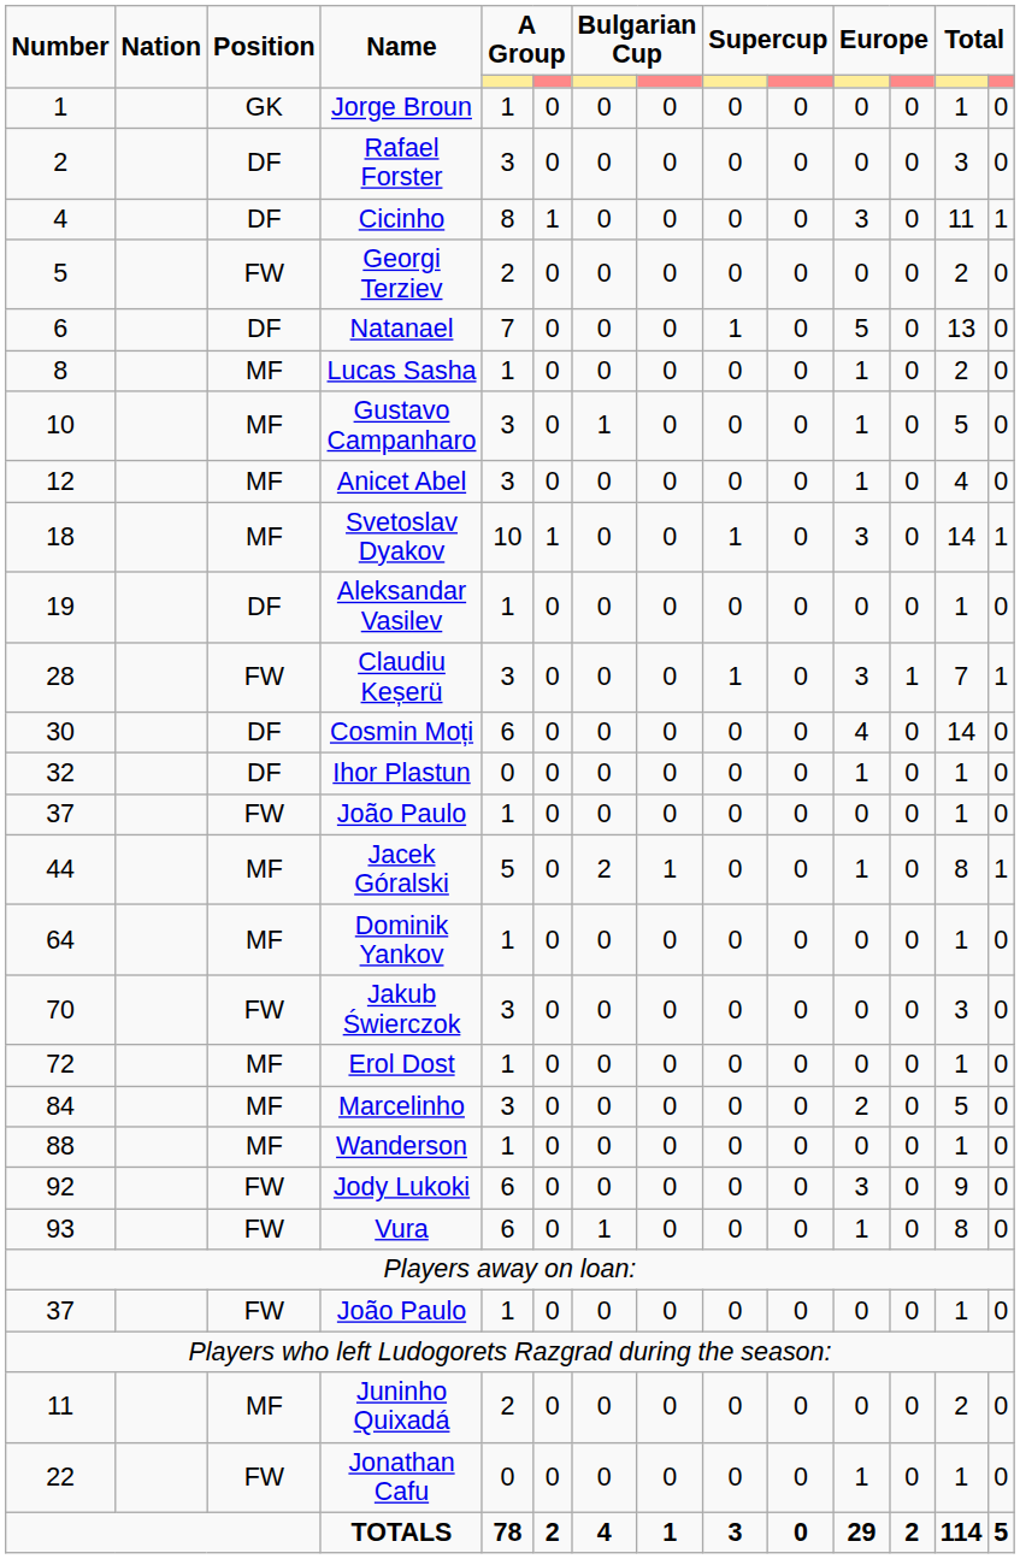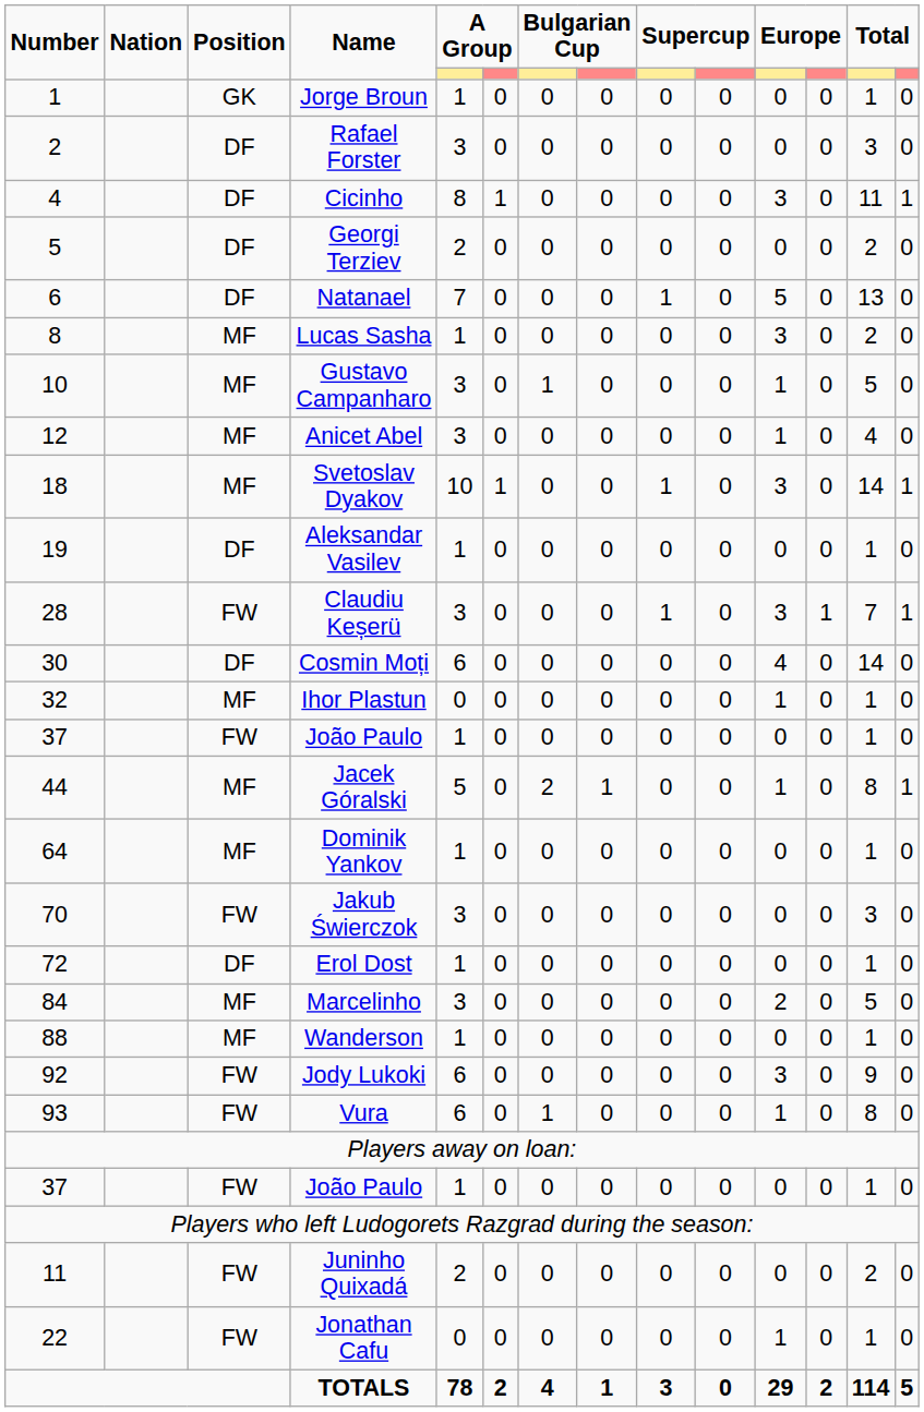Georgi Terziev | Position: FW -> DF
Lucas Sasha | column 11: 1 -> 3
Ihor Plastun | Position: DF -> MF
Erol Dost | Position: MF -> DF
Juninho Quixadá | Position: MF -> FW
